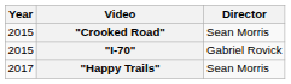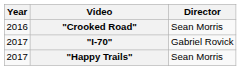"Crooked Road" | Year: 2015 -> 2016
"I-70" | Year: 2015 -> 2017
